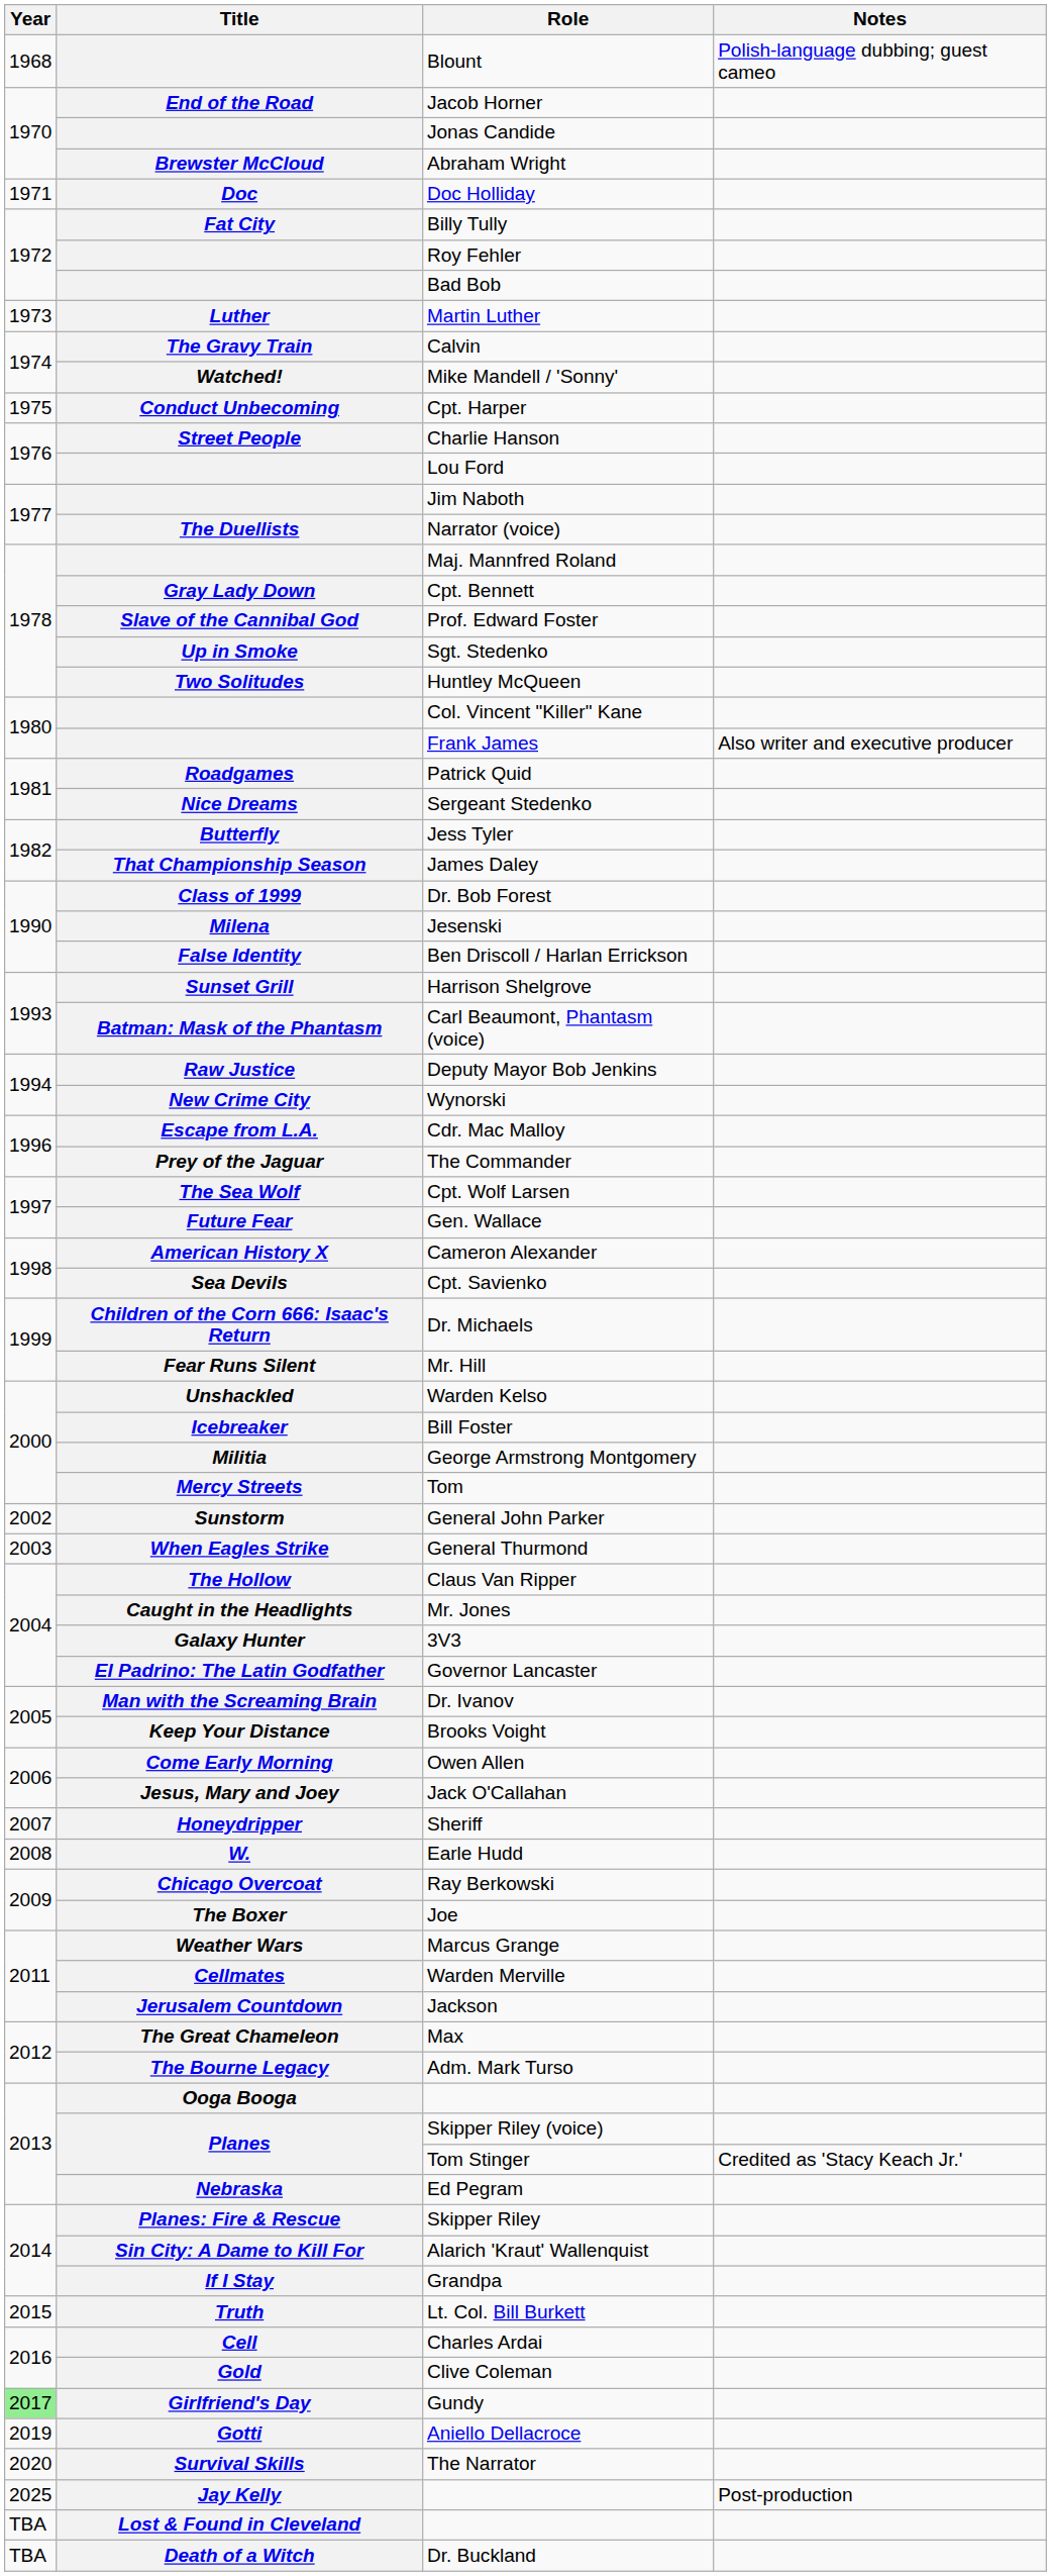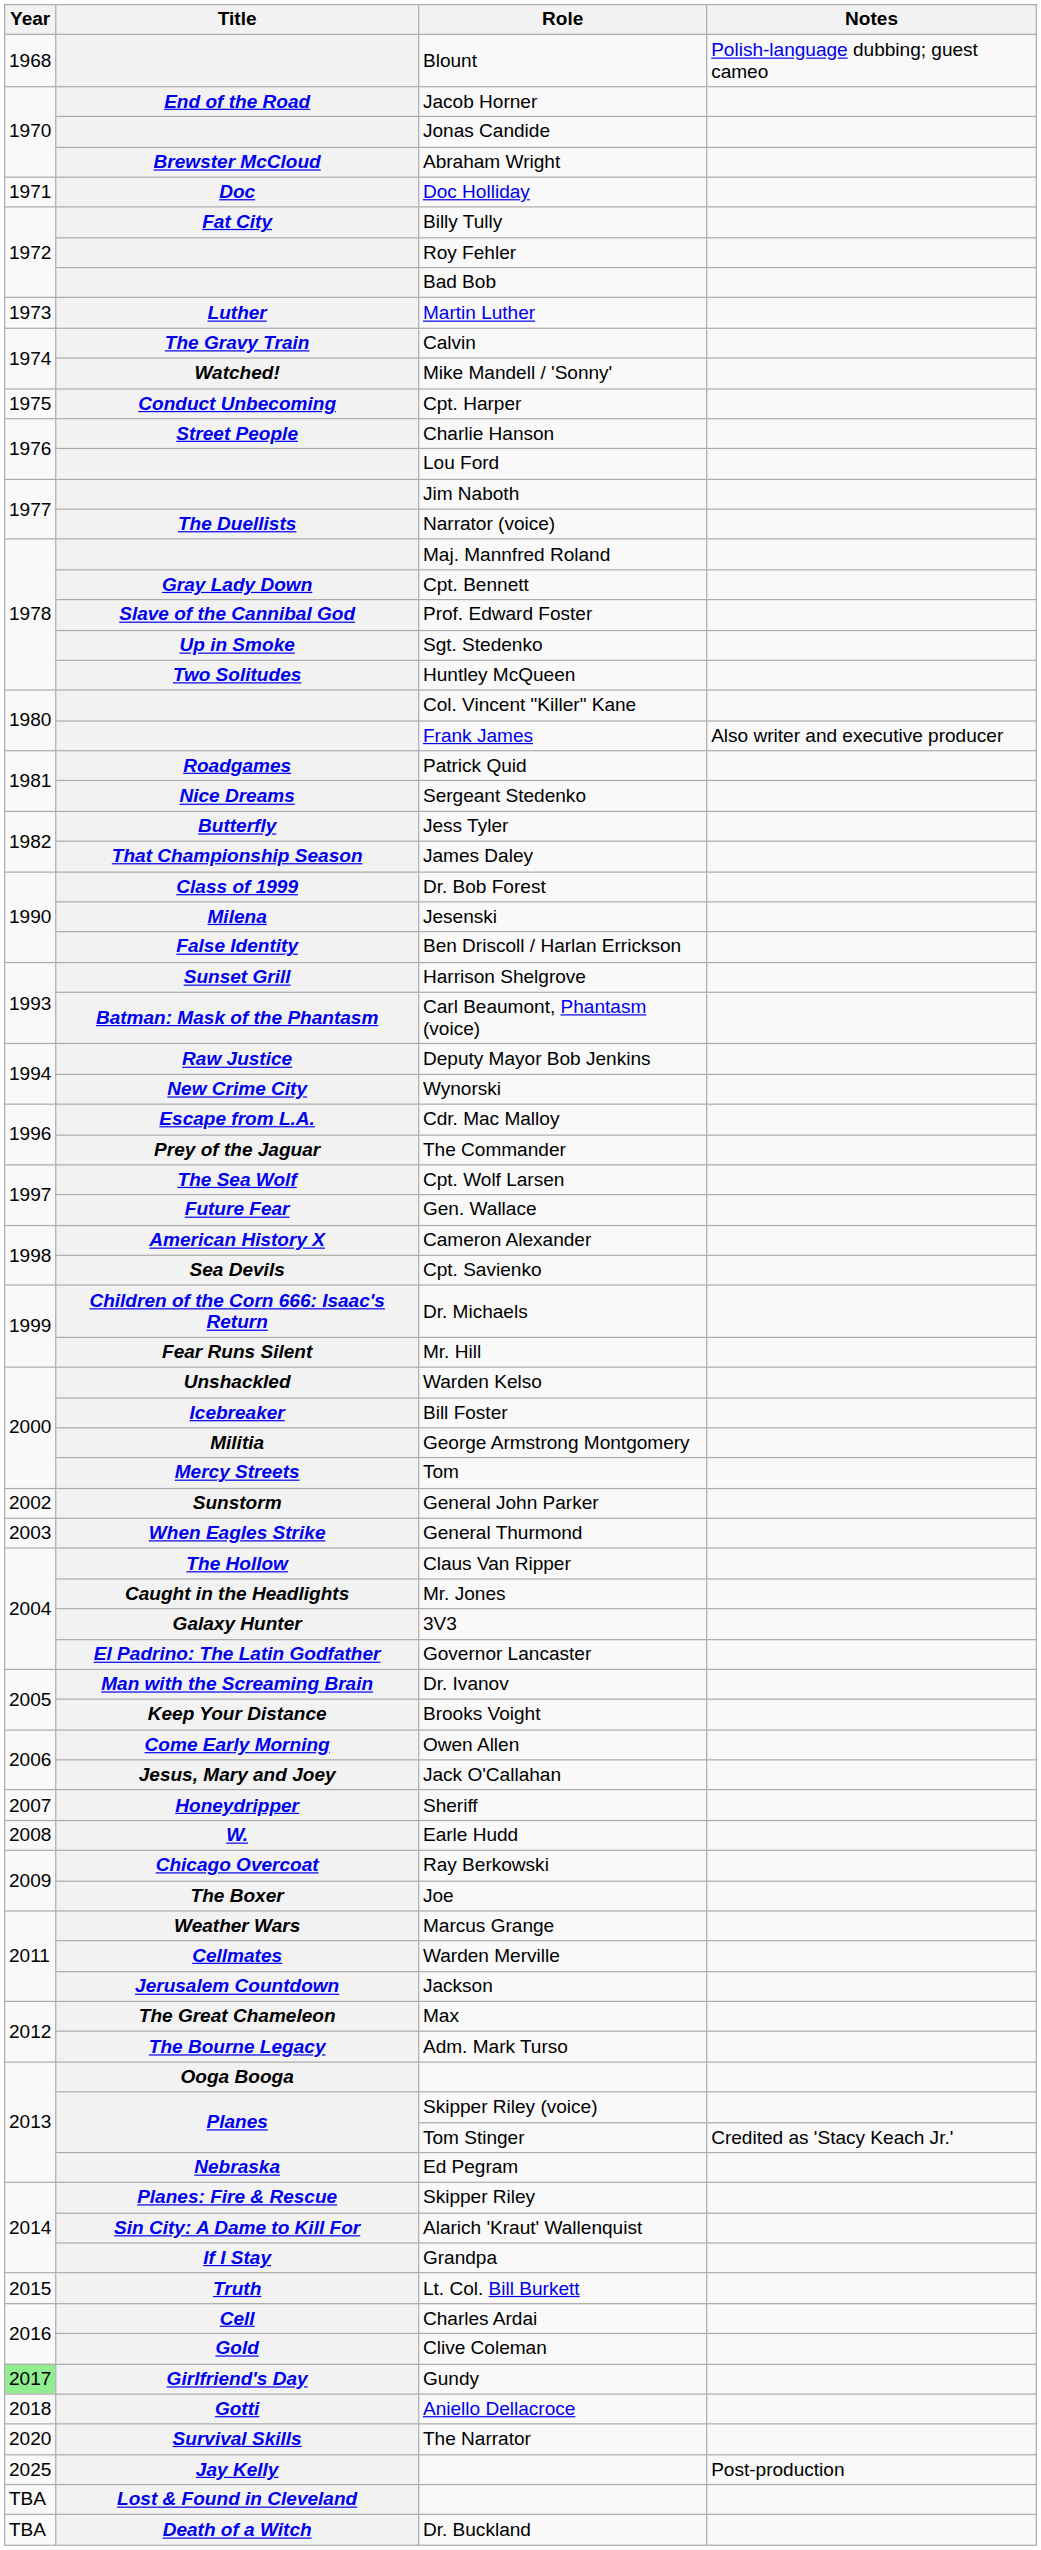Aniello Dellacroce | Year: 2019 -> 2018
